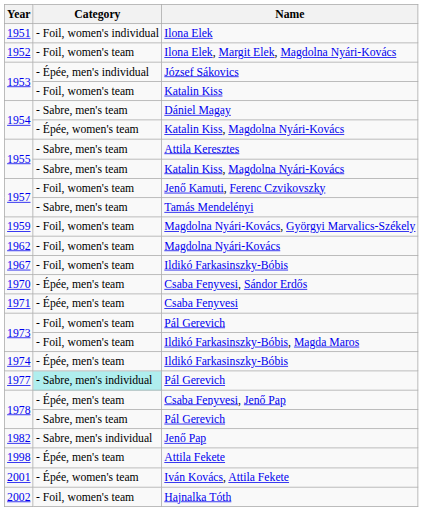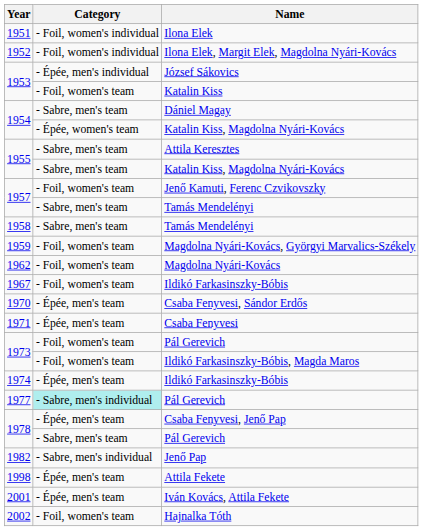Ilona Elek, Margit Elek, Magdolna Nyári-Kovács | Category: - Foil, women's team -> - Foil, women's individual
+ row: 1958 | - Sabre, men's team | Tamás Mendelényi
Iván Kovács, Attila Fekete | Category: - Épée, women's team -> - Épée, men's team
